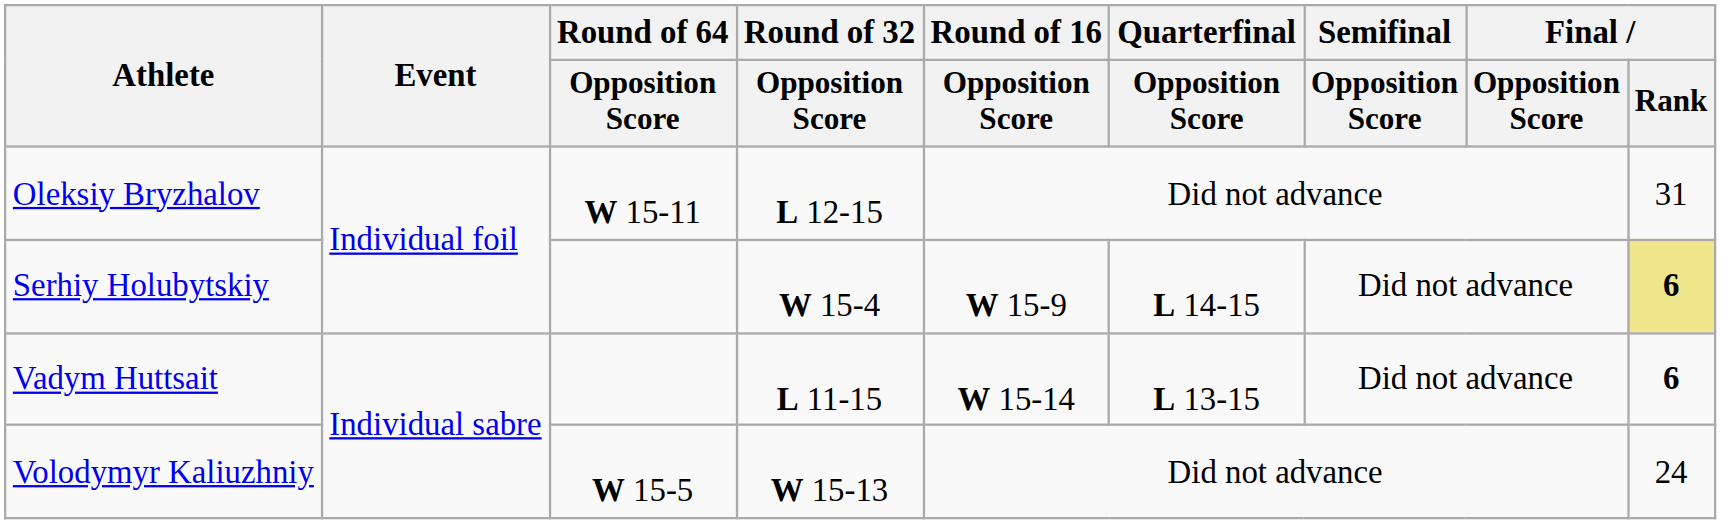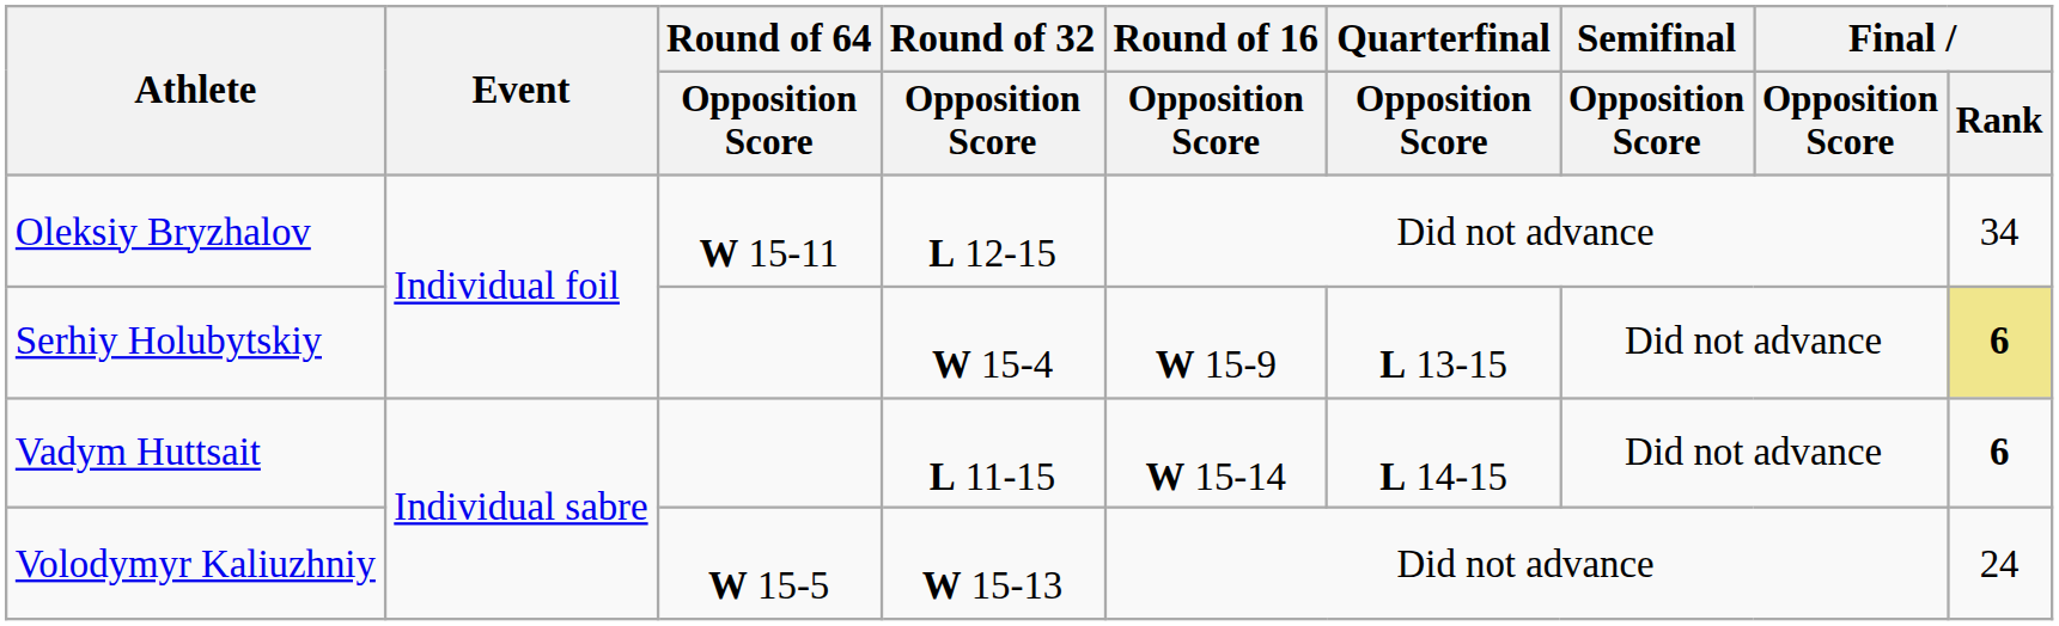Oleksiy Bryzhalov | Final / Rank: 31 -> 34
Serhiy Holubytskiy | Quarterfinal / Opposition Score: L 14-15 -> L 13-15
Vadym Huttsait | Quarterfinal / Opposition Score: L 13-15 -> L 14-15
